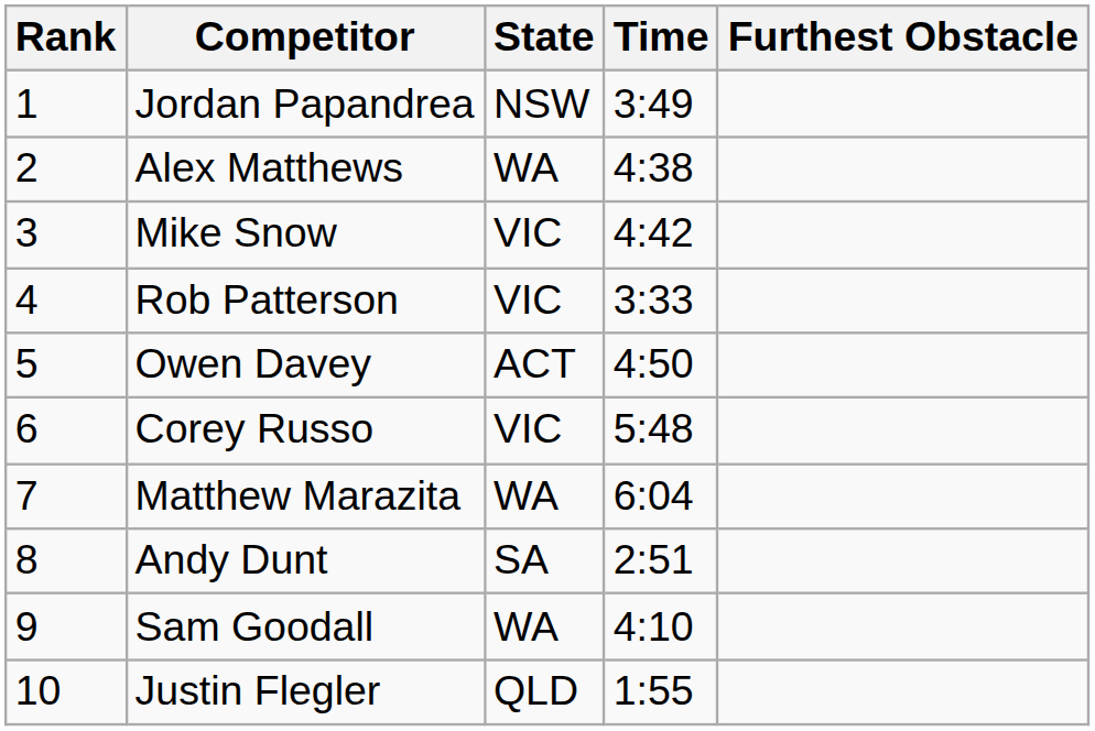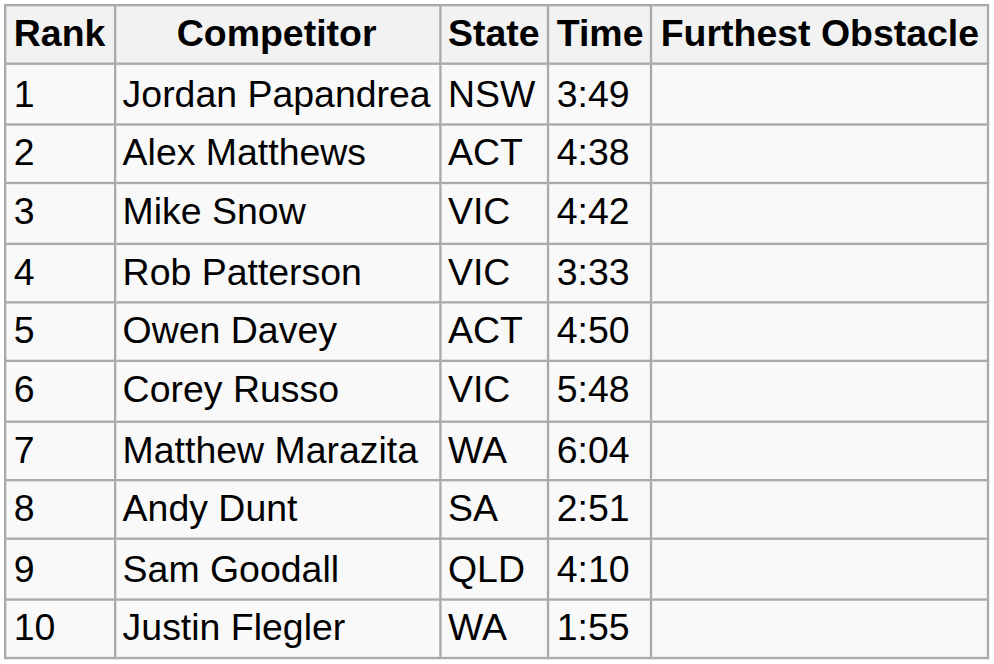Alex Matthews | State: WA -> ACT
Sam Goodall | State: WA -> QLD
Justin Flegler | State: QLD -> WA
